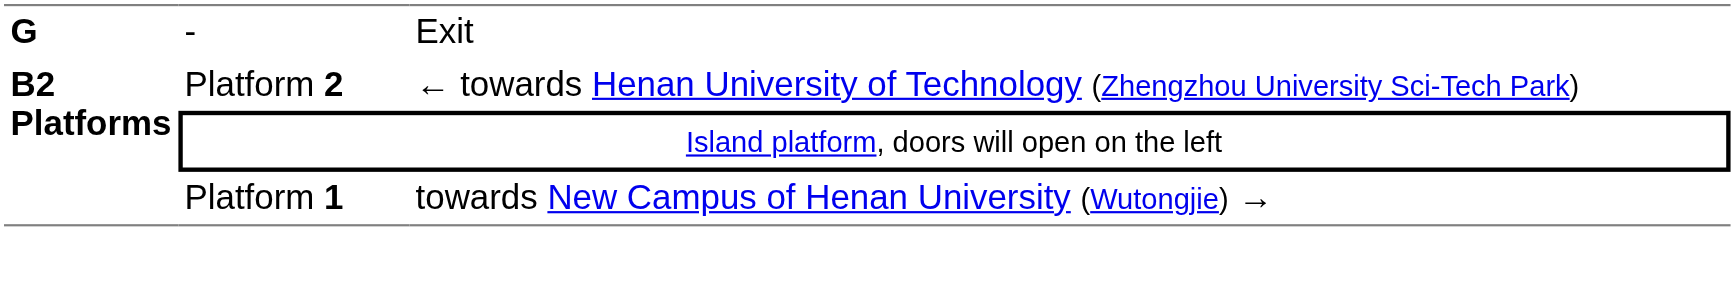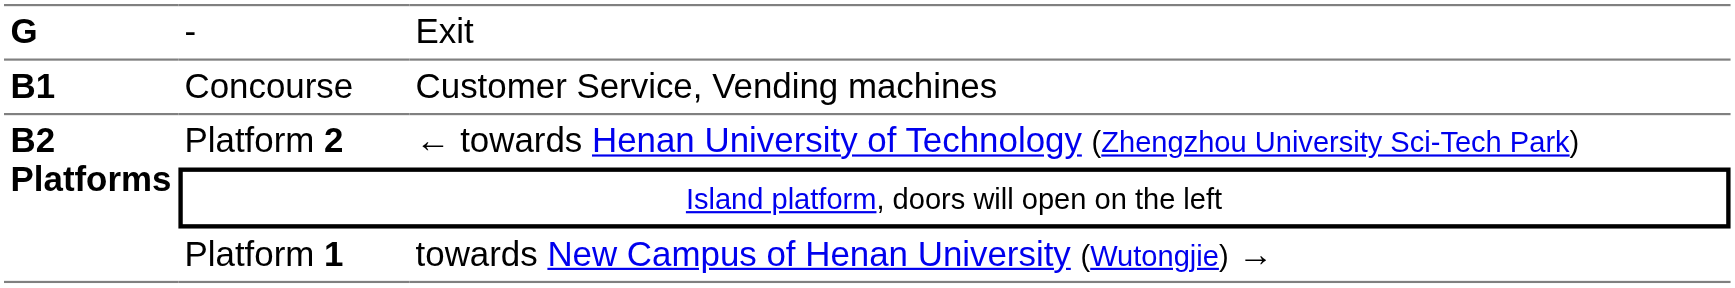+ row: B1 | Concourse | Customer Service, Vending machines
